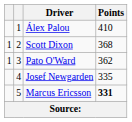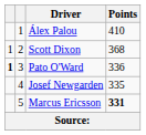Pato O'Ward | column 1: normal -> bold
Pato O'Ward | Points: 362 -> 336
